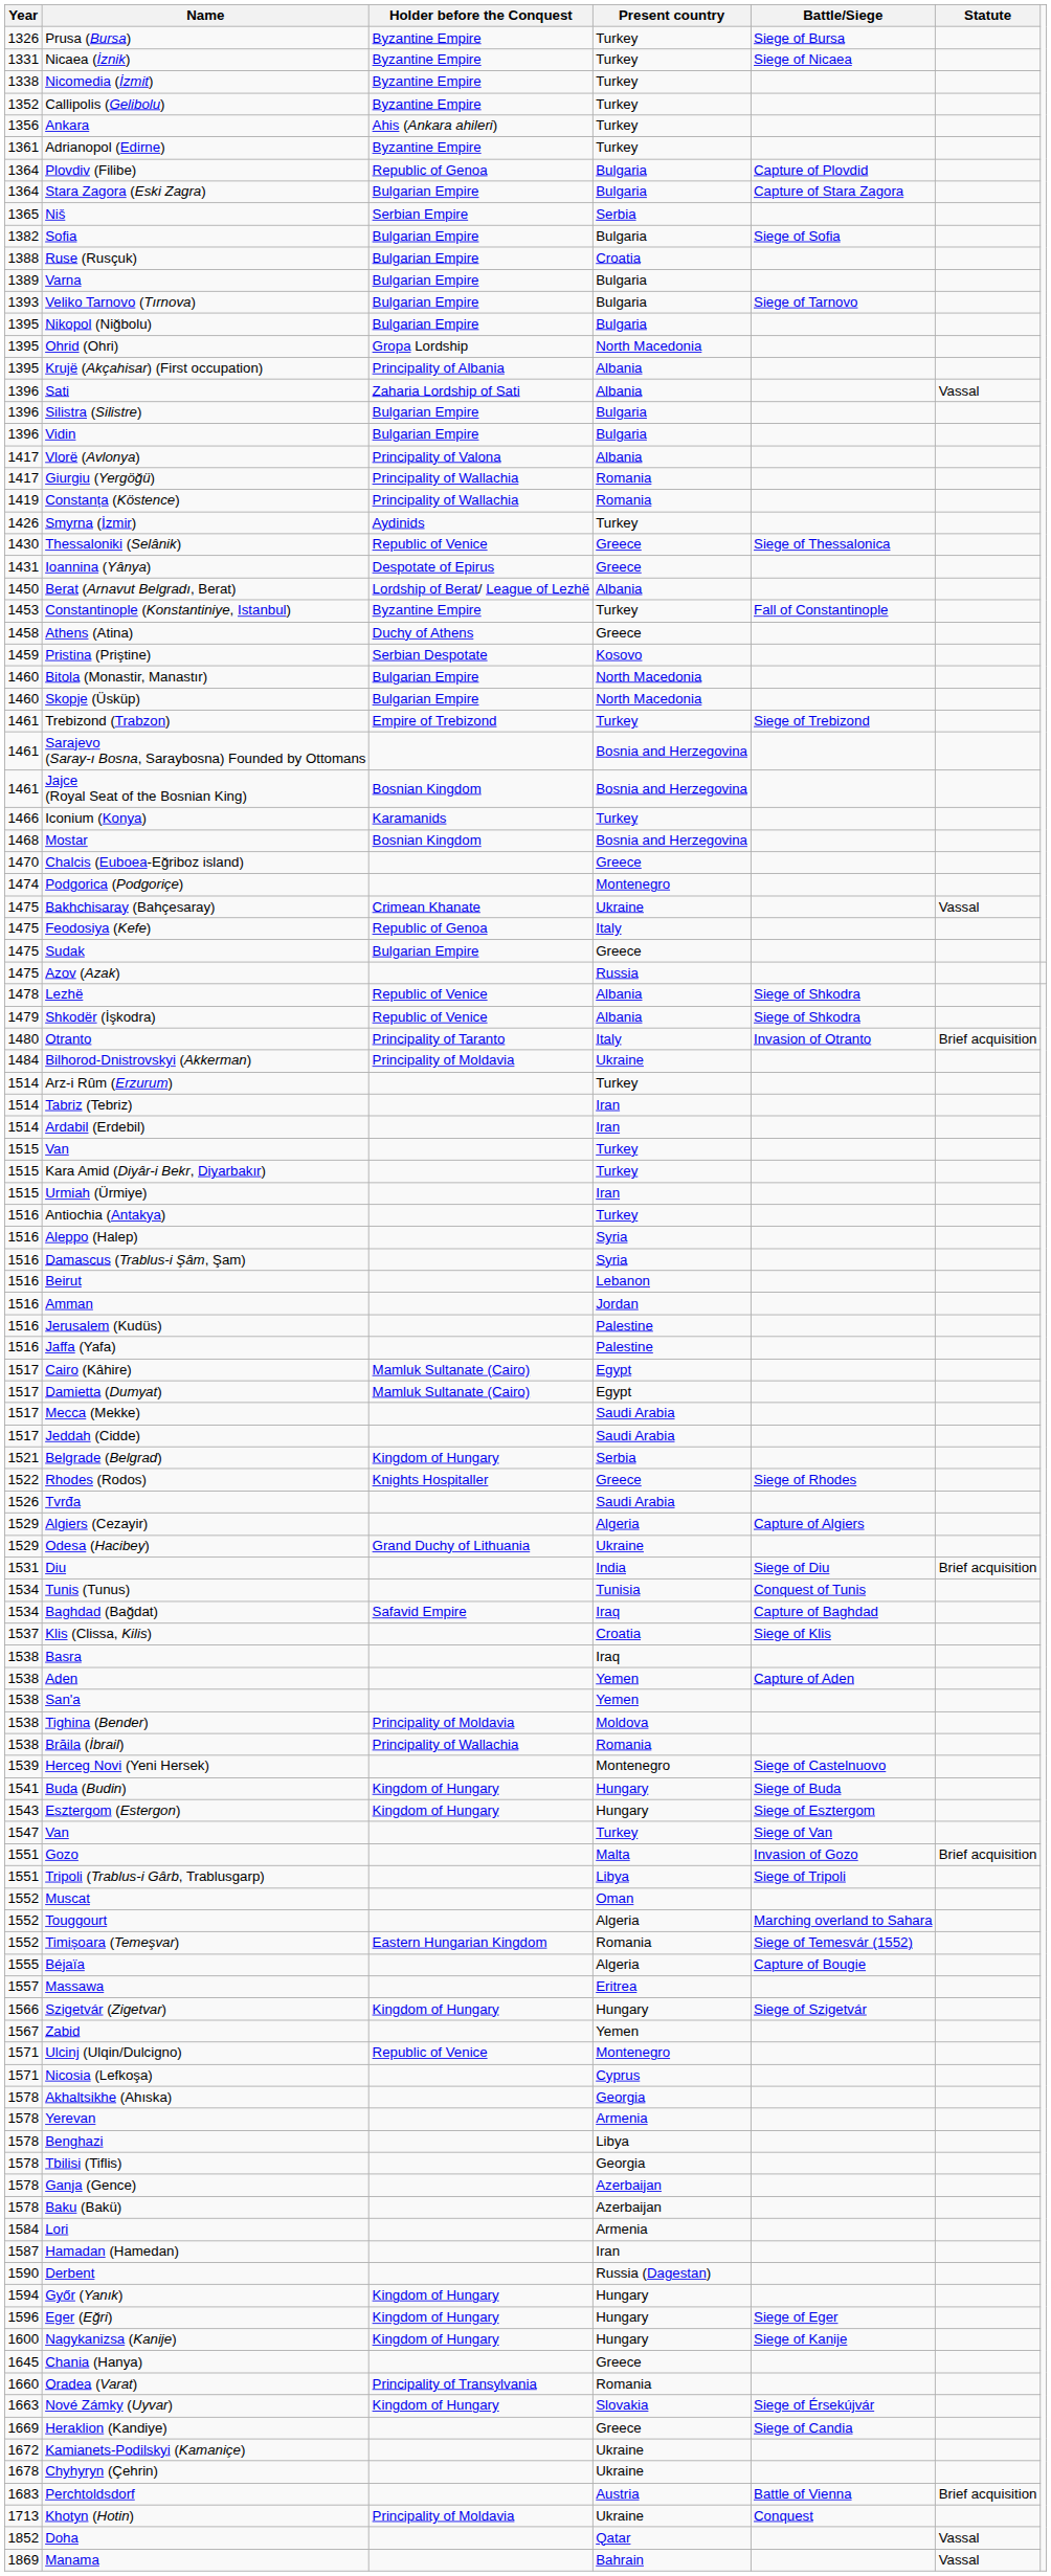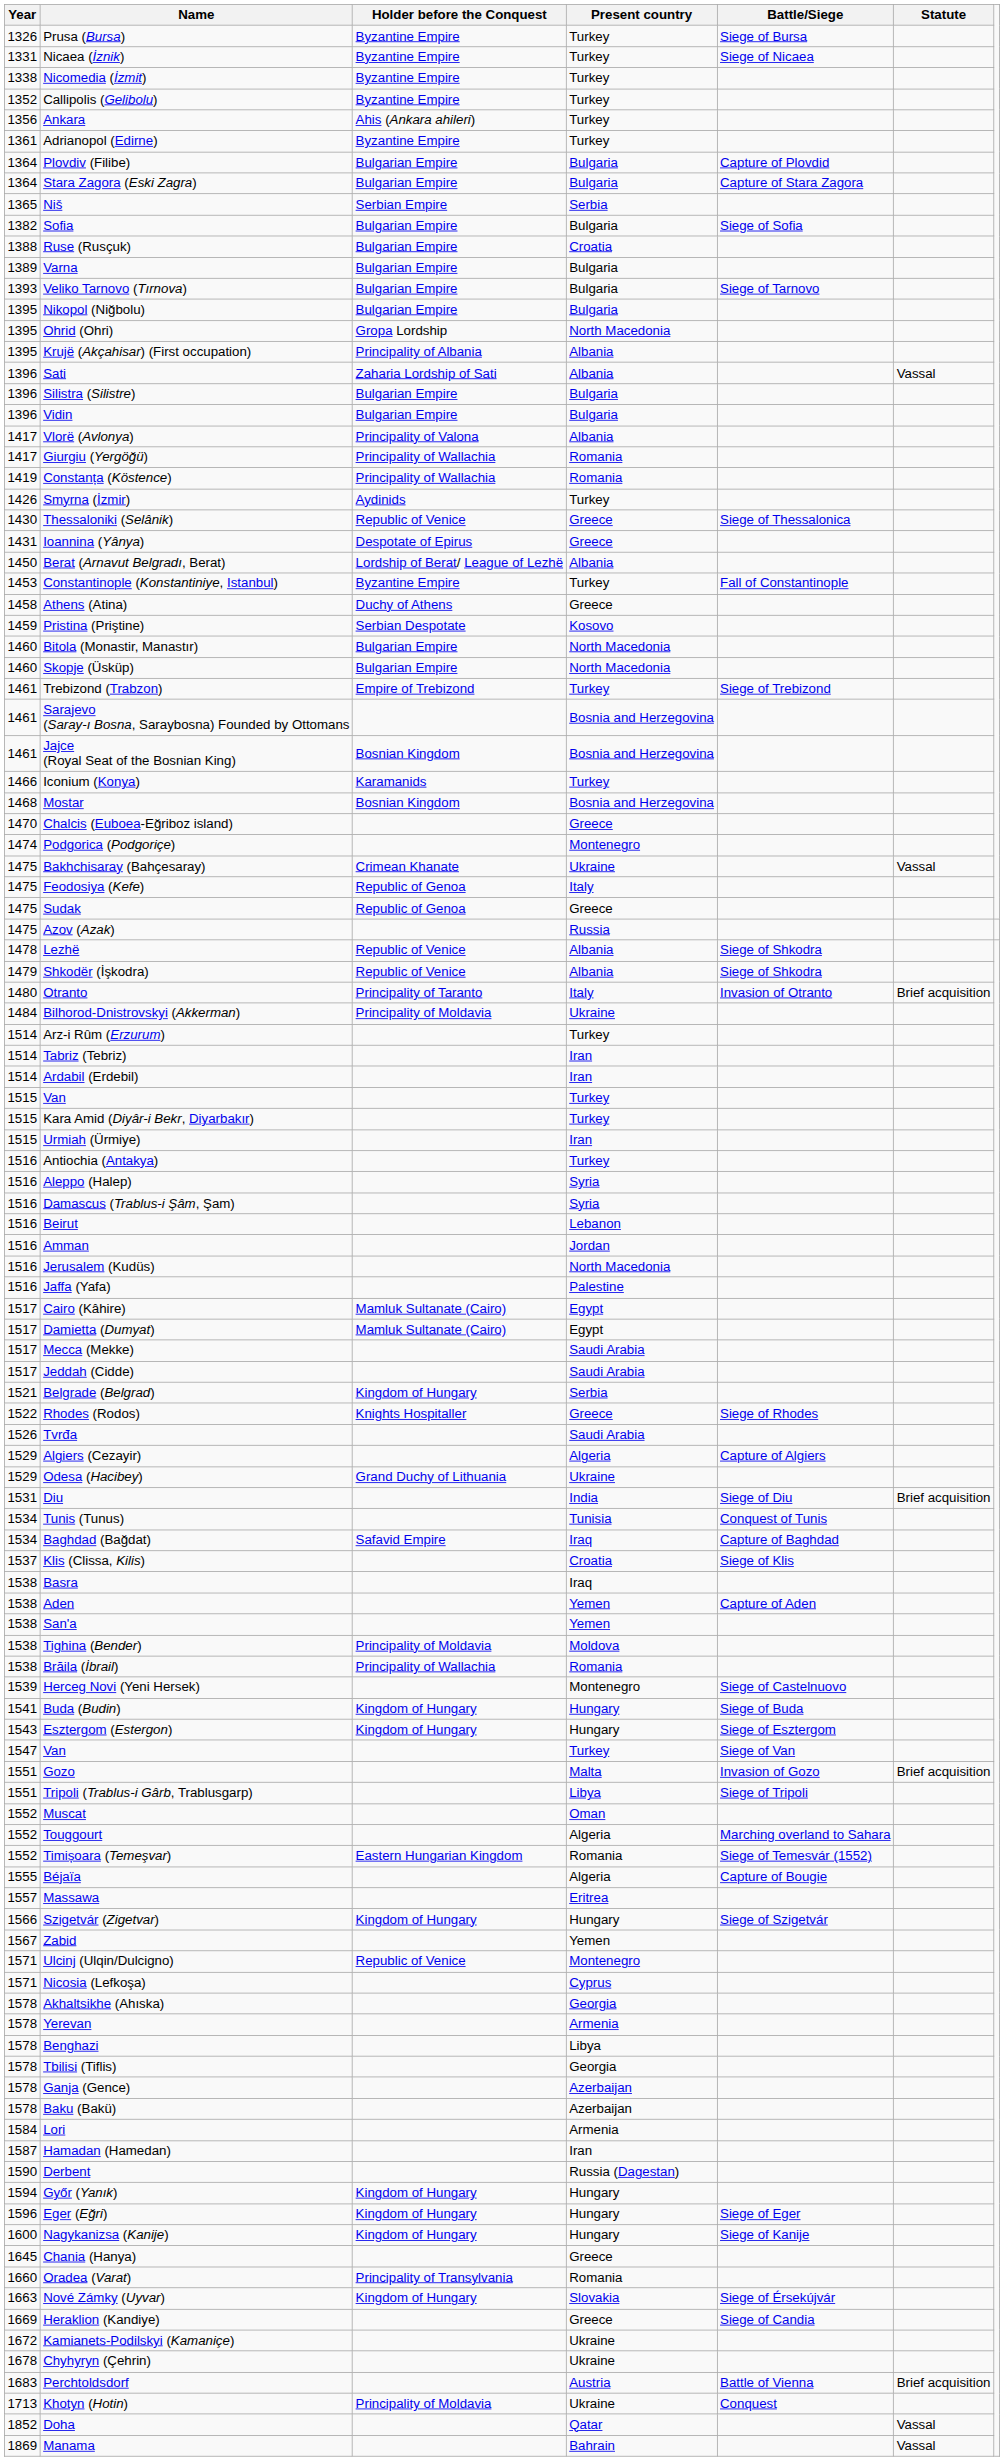Plovdiv (Filibe) | Holder before the Conquest: Republic of Genoa -> Bulgarian Empire
Sudak | Holder before the Conquest: Bulgarian Empire -> Republic of Genoa
Jerusalem (Kudüs) | Present country: Palestine -> North Macedonia
